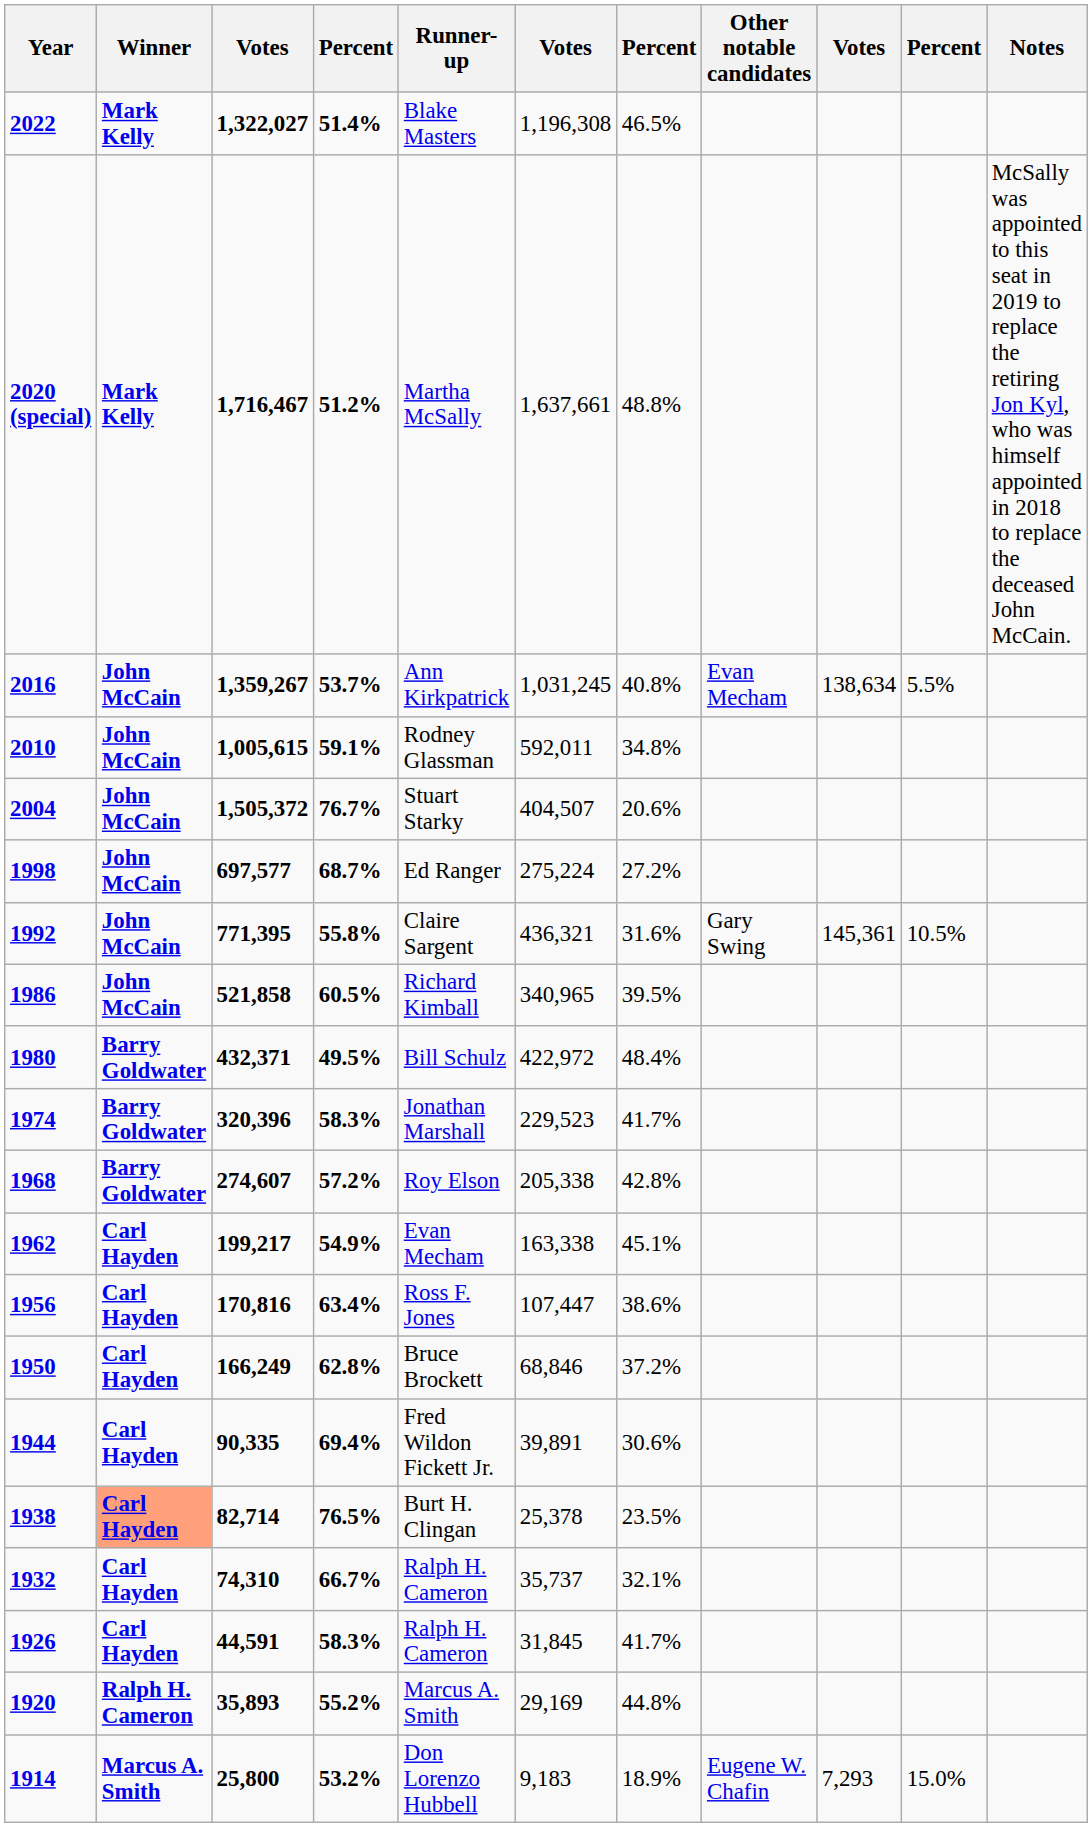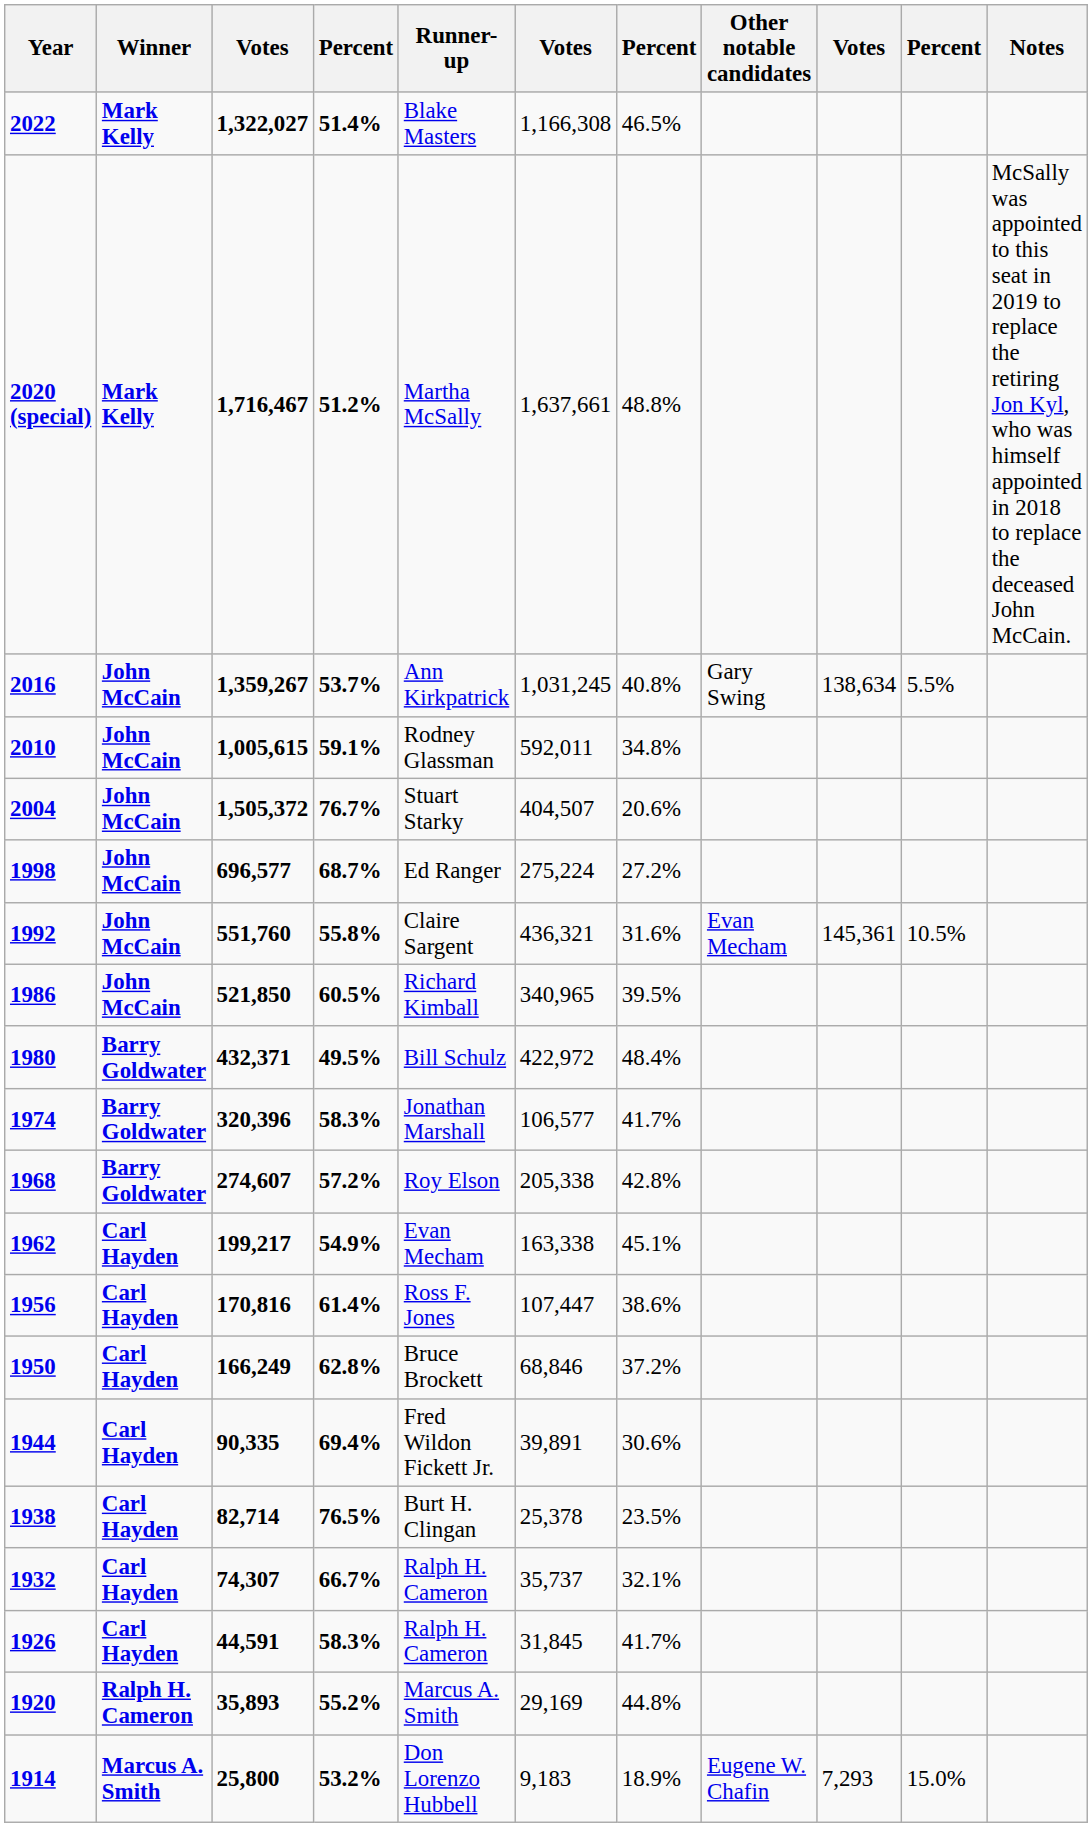2022 | column 6: 1,196,308 -> 1,166,308
2016 | Other notable candidates: Evan Mecham -> Gary Swing
1998 | column 3: 697,577 -> 696,577
1992 | column 3: 771,395 -> 551,760
1992 | Other notable candidates: Gary Swing -> Evan Mecham
1986 | column 3: 521,858 -> 521,850
1974 | column 6: 229,523 -> 106,577
1956 | column 4: 63.4% -> 61.4%
1938 | Winner: lightsalmon background -> no background
1932 | column 3: 74,310 -> 74,307
